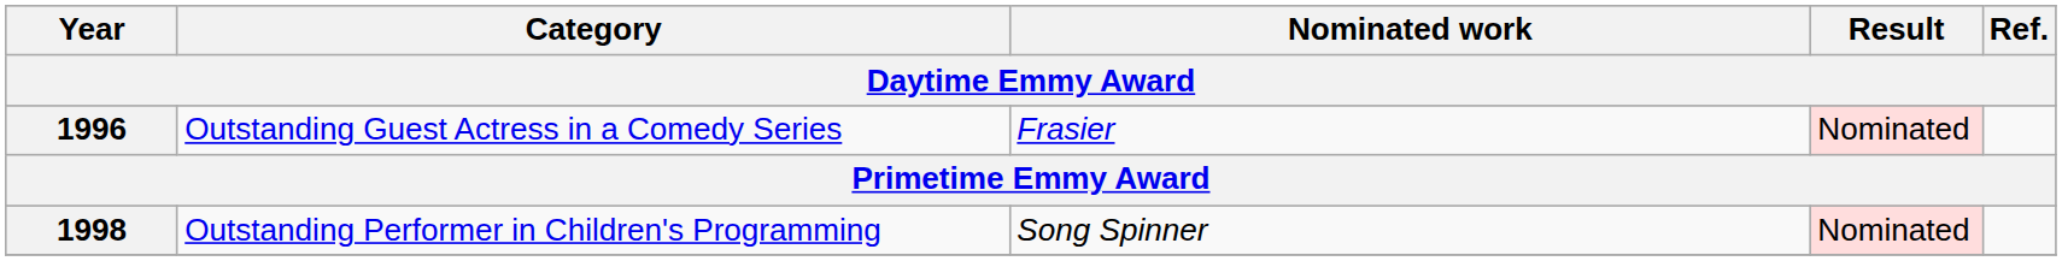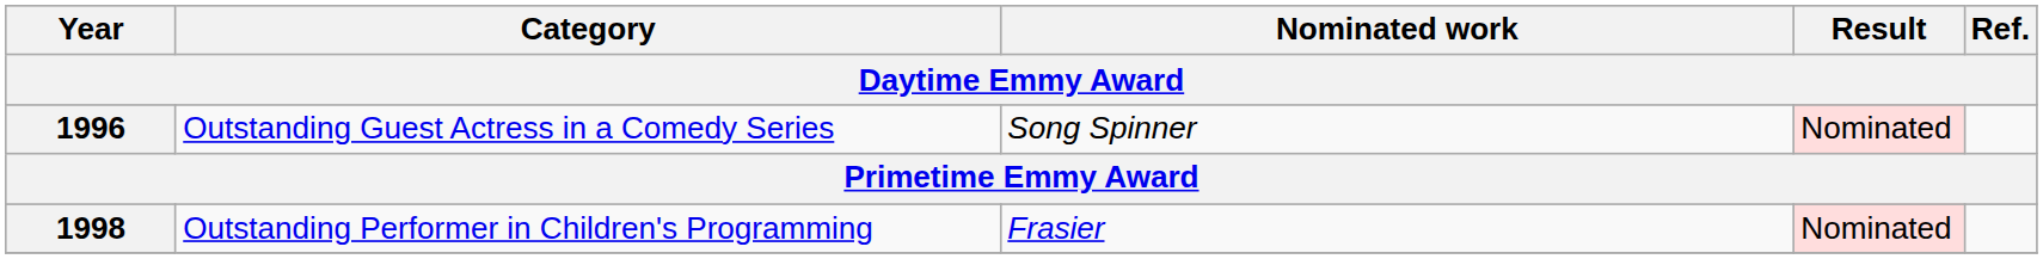1996 | Nominated work: Frasier -> Song Spinner
1998 | Nominated work: Song Spinner -> Frasier
